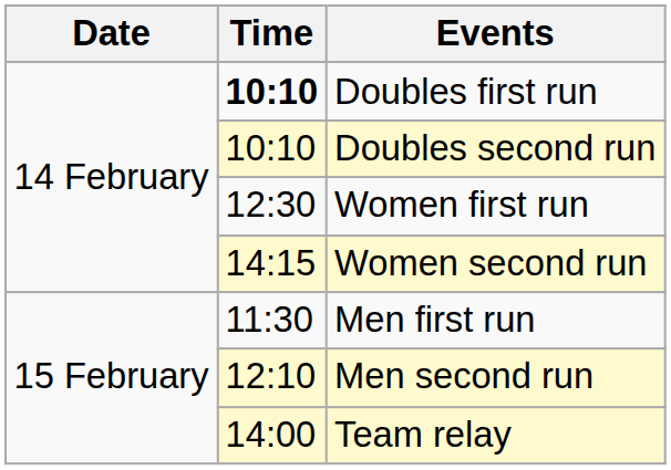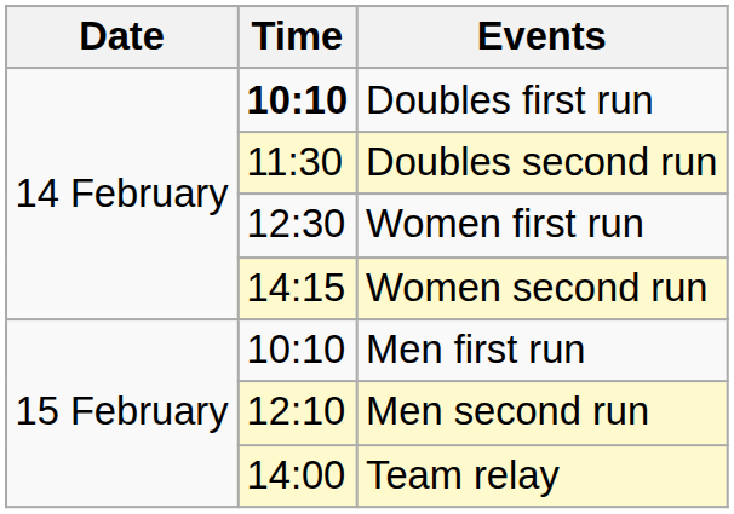Doubles second run | Time: 10:10 -> 11:30
Men first run | Time: 11:30 -> 10:10
